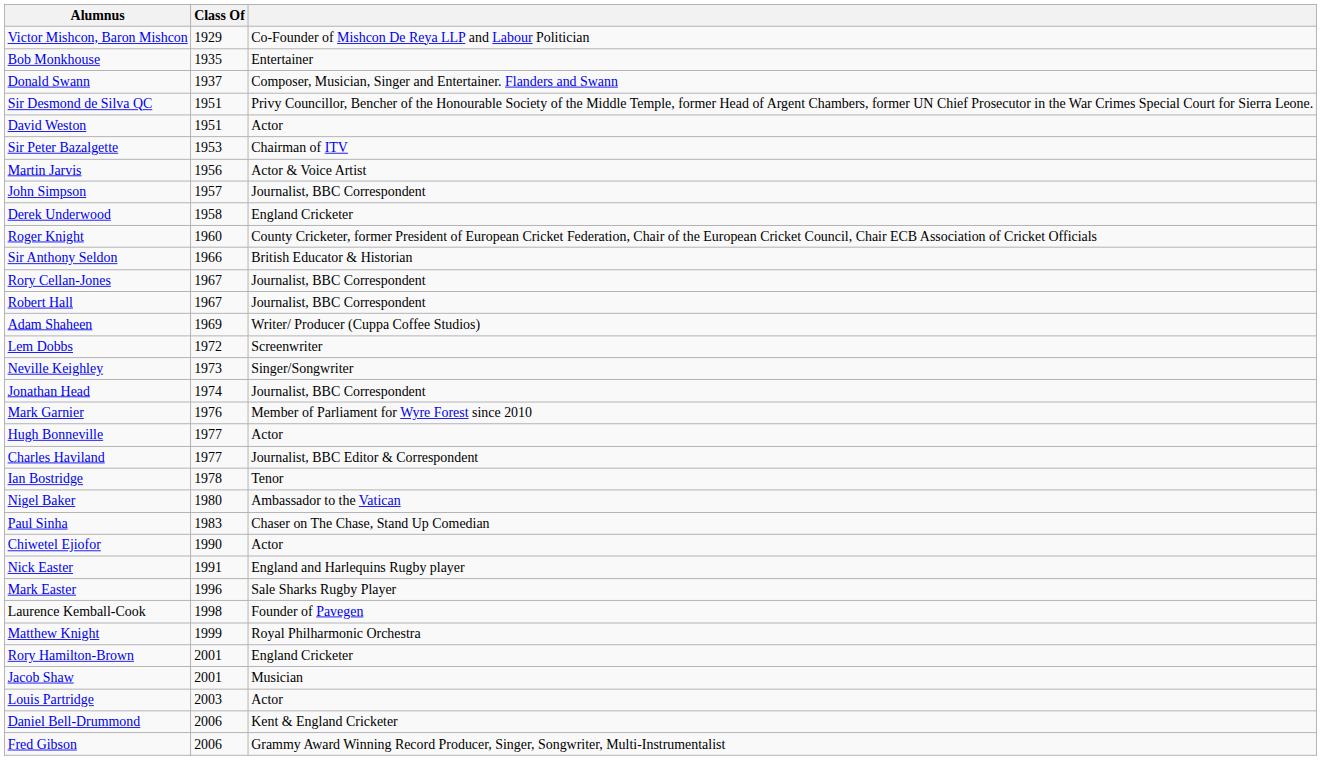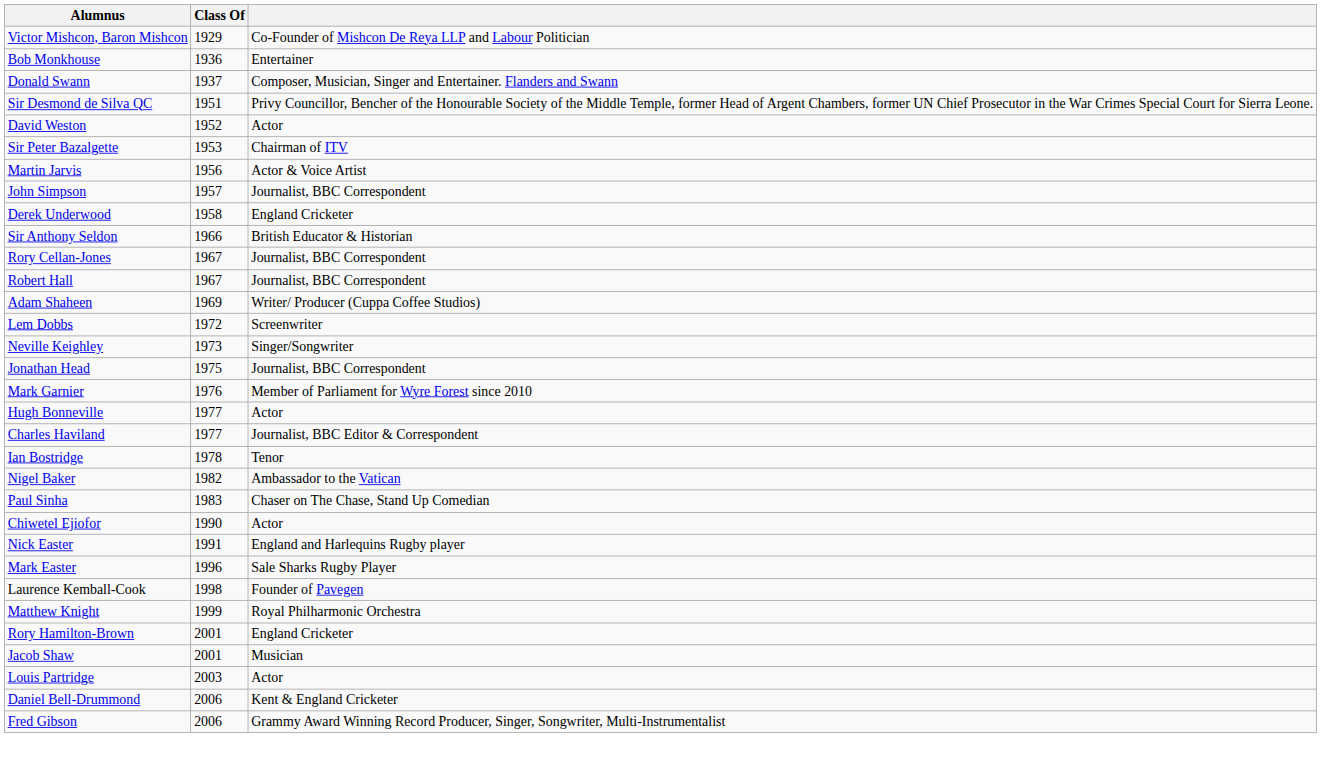Bob Monkhouse | Class Of: 1935 -> 1936
David Weston | Class Of: 1951 -> 1952
- row: Roger Knight | 1960 | County Cricketer, former President of European Cricket Federation, Chair of the European Cricket Council, Chair ECB Association of Cricket Officials
Jonathan Head | Class Of: 1974 -> 1975
Nigel Baker | Class Of: 1980 -> 1982
